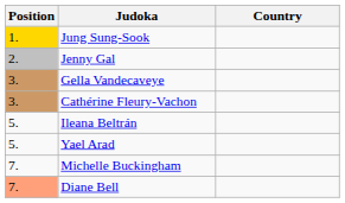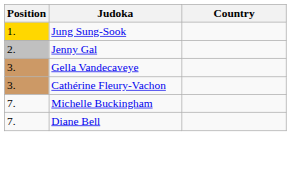- row: 5. | Ileana Beltrán
- row: 5. | Yael Arad
Diane Bell | Position: lightsalmon background -> no background
